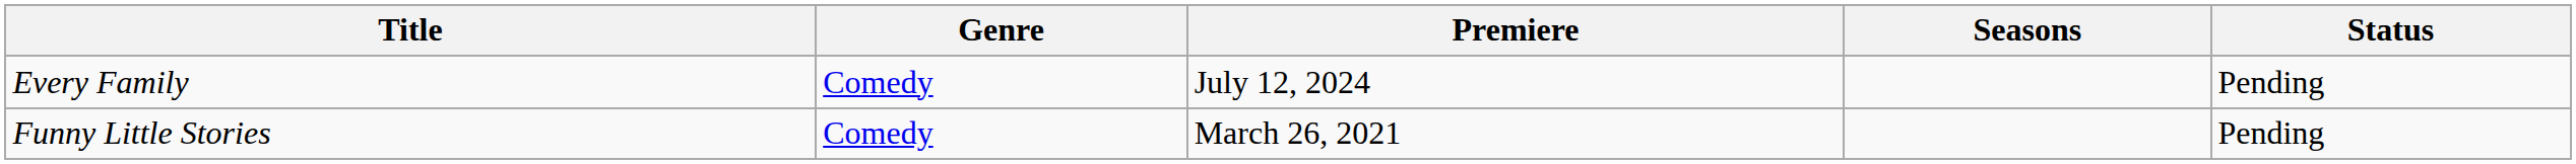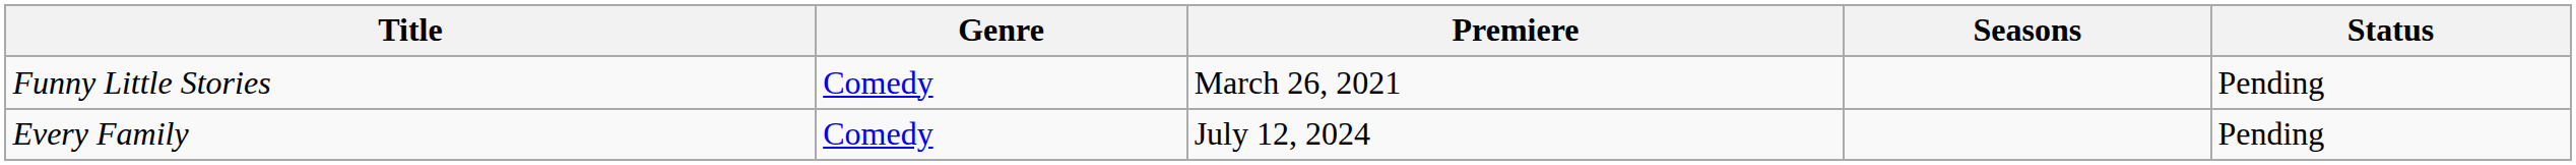rows swapped: Funny Little Stories <-> Every Family
